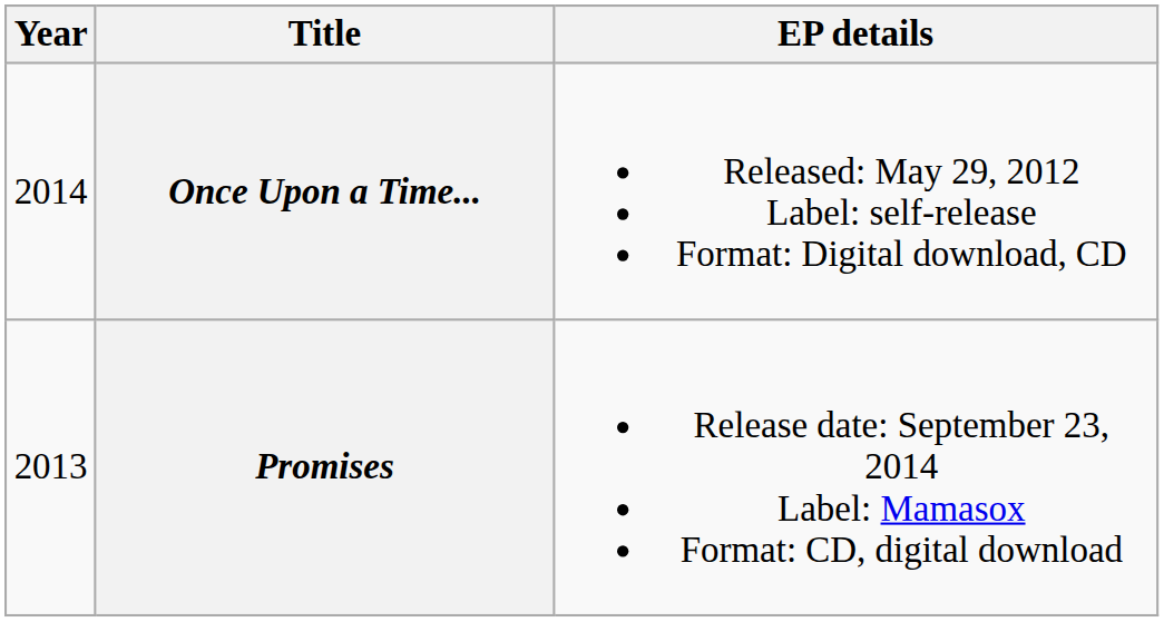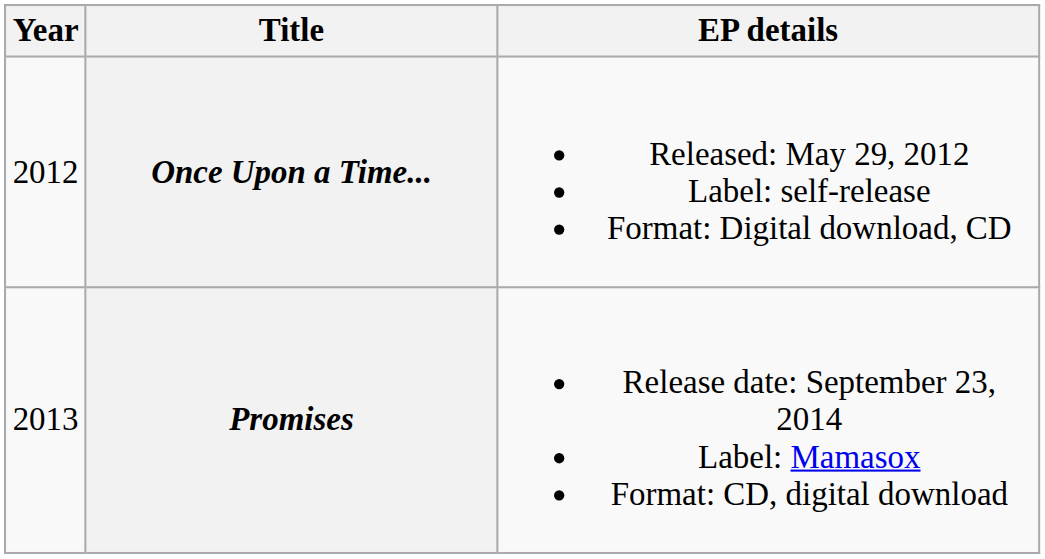Once Upon a Time... | Year: 2014 -> 2012
